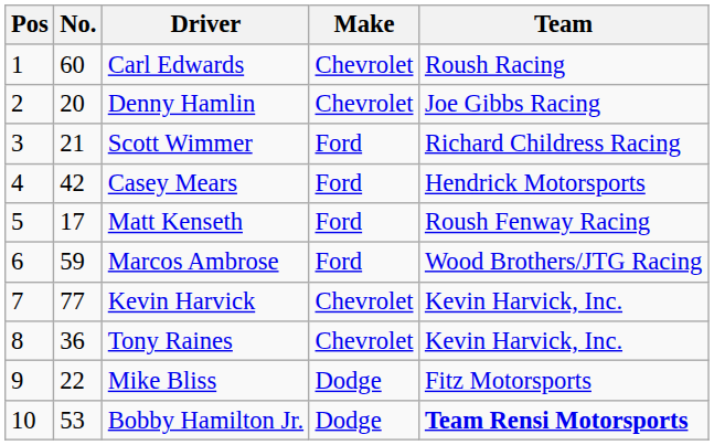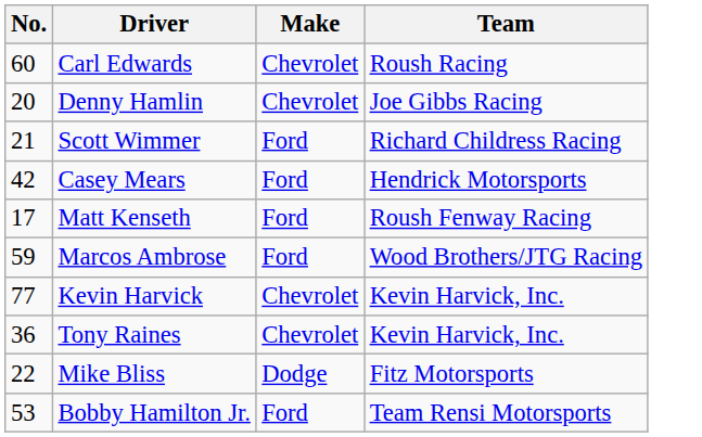- column: Pos | 1 | 2 | 3 | 4 | 5 | 6 | 7 | 8 | 9 | 10
Bobby Hamilton Jr. | Make: Dodge -> Ford
Bobby Hamilton Jr. | Team: bold -> normal
